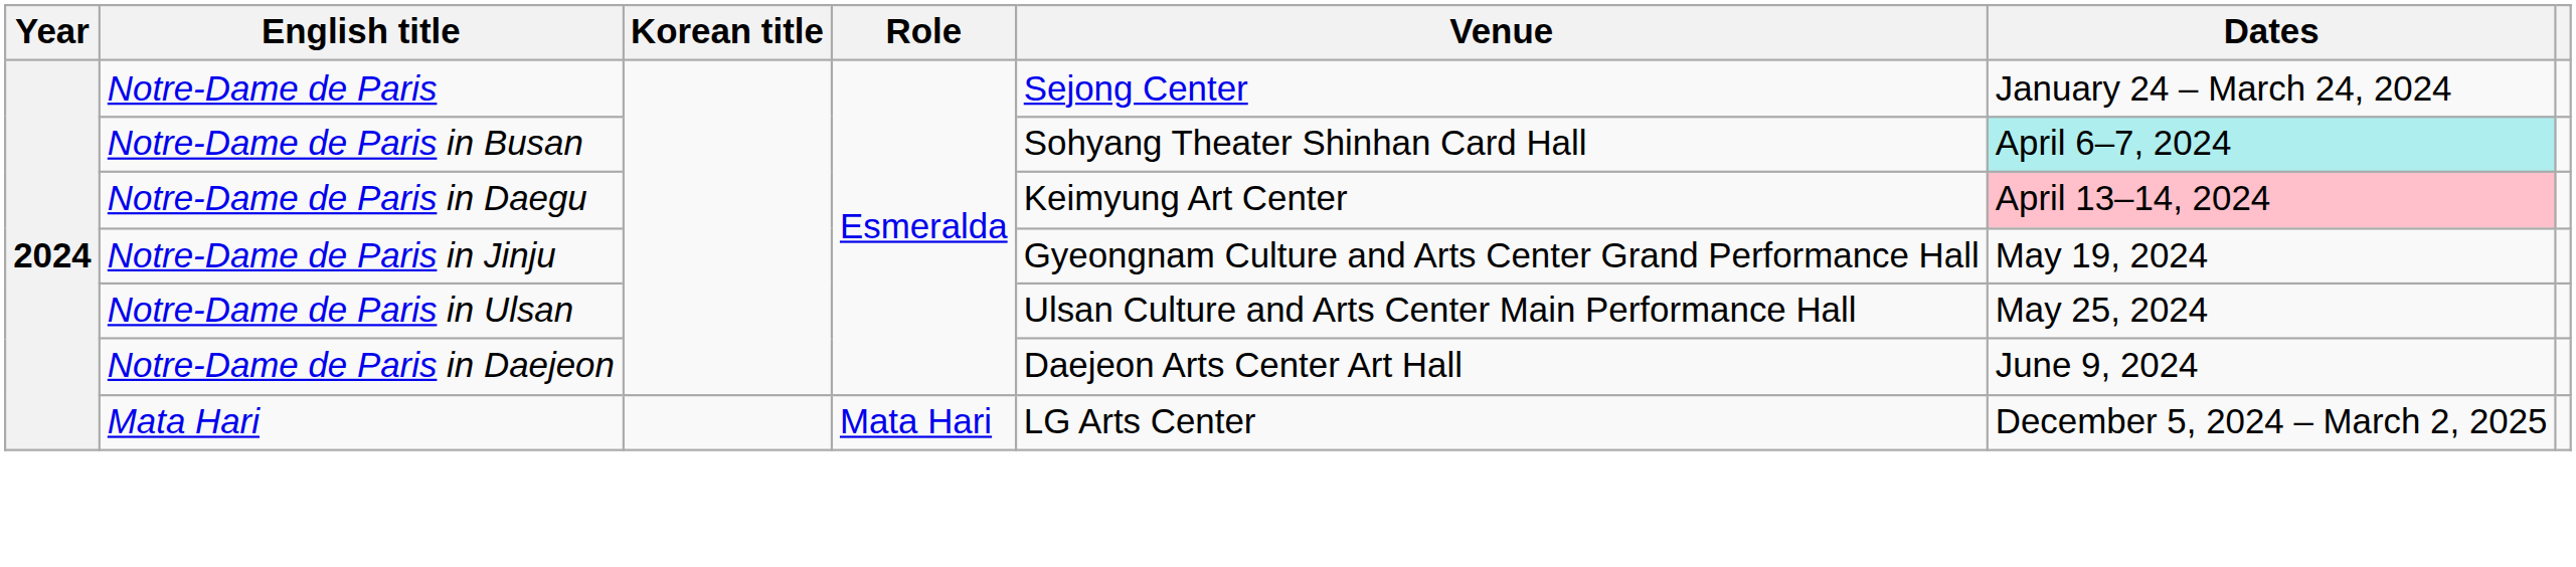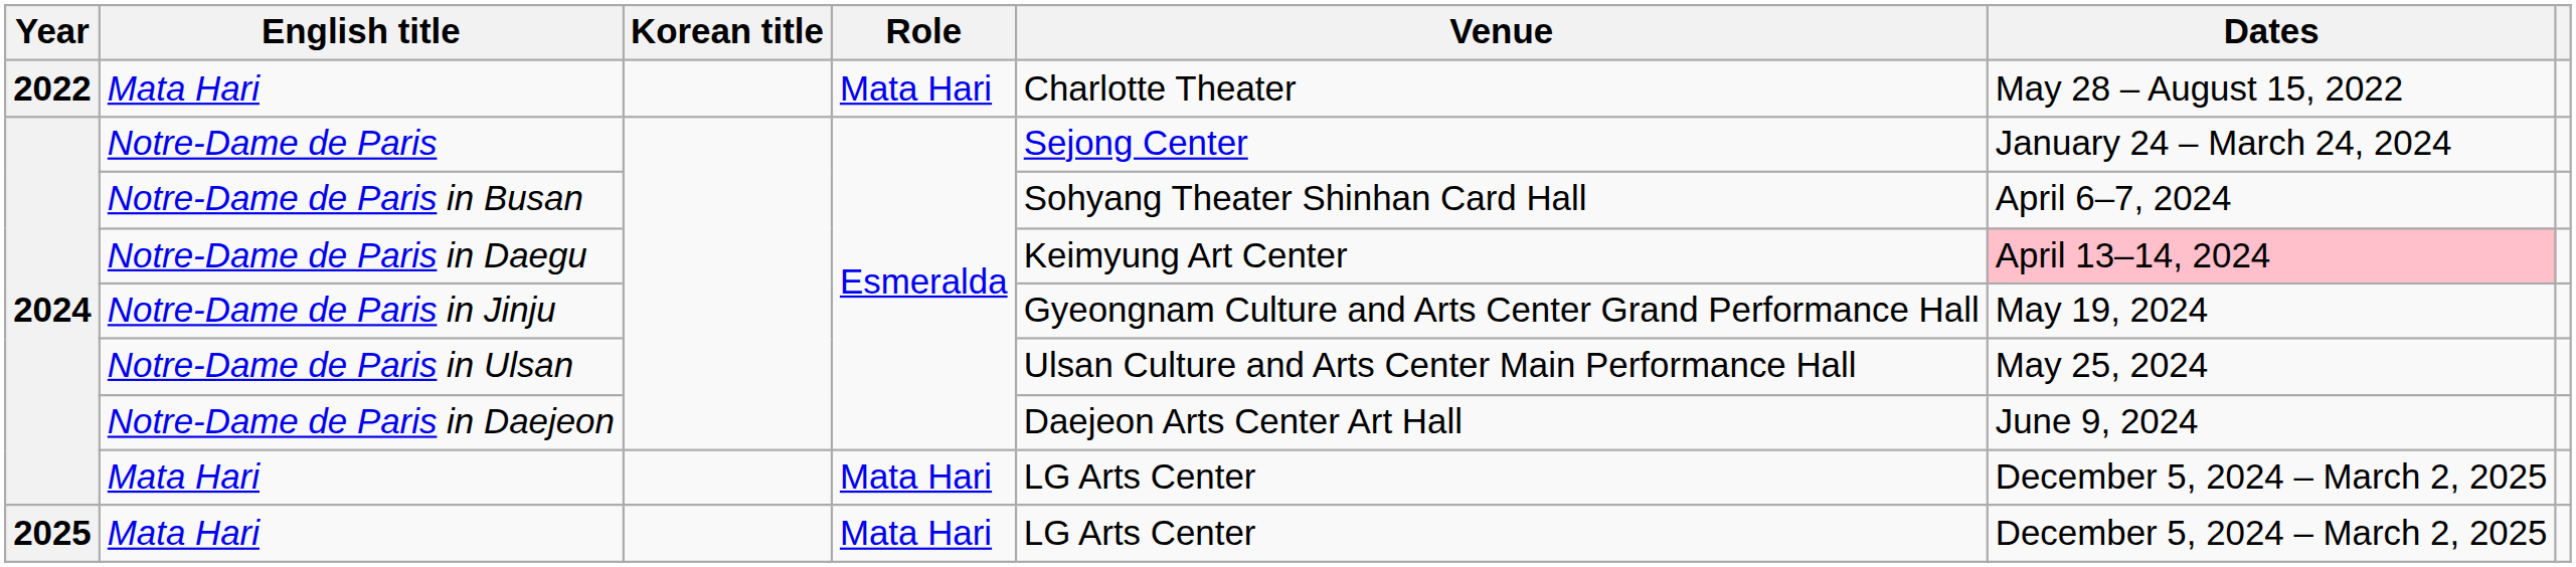+ row: 2022 | Mata Hari | Mata Hari | Charlotte Theater | May 28 – August 15, 2022
Notre-Dame de Paris in Busan | Dates: paleturquoise background -> no background
+ row: 2025 | Mata Hari | Mata Hari | LG Arts Center | December 5, 2024 – March 2, 2025
